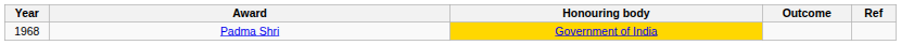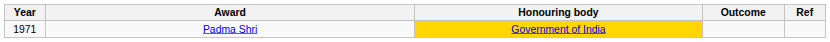Padma Shri | Year: 1968 -> 1971
